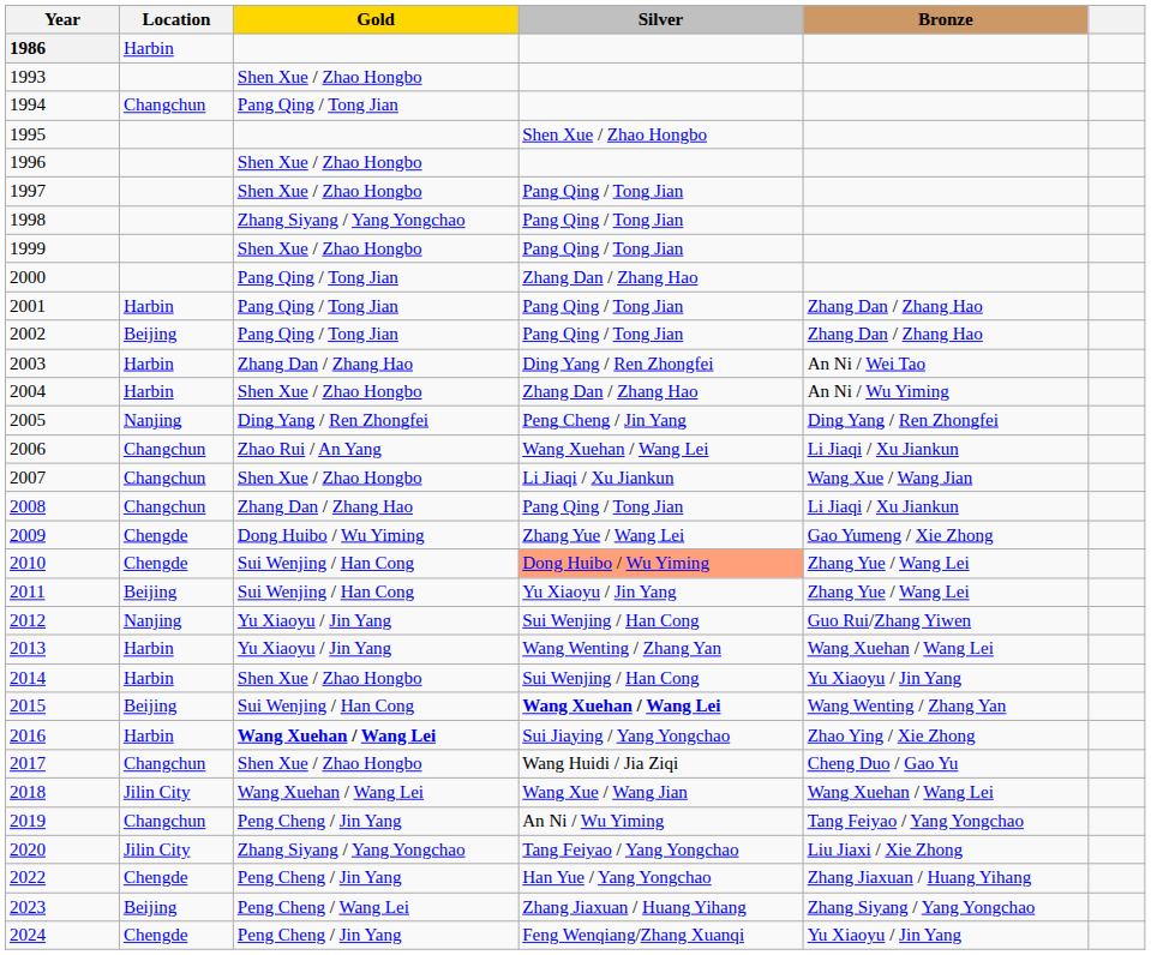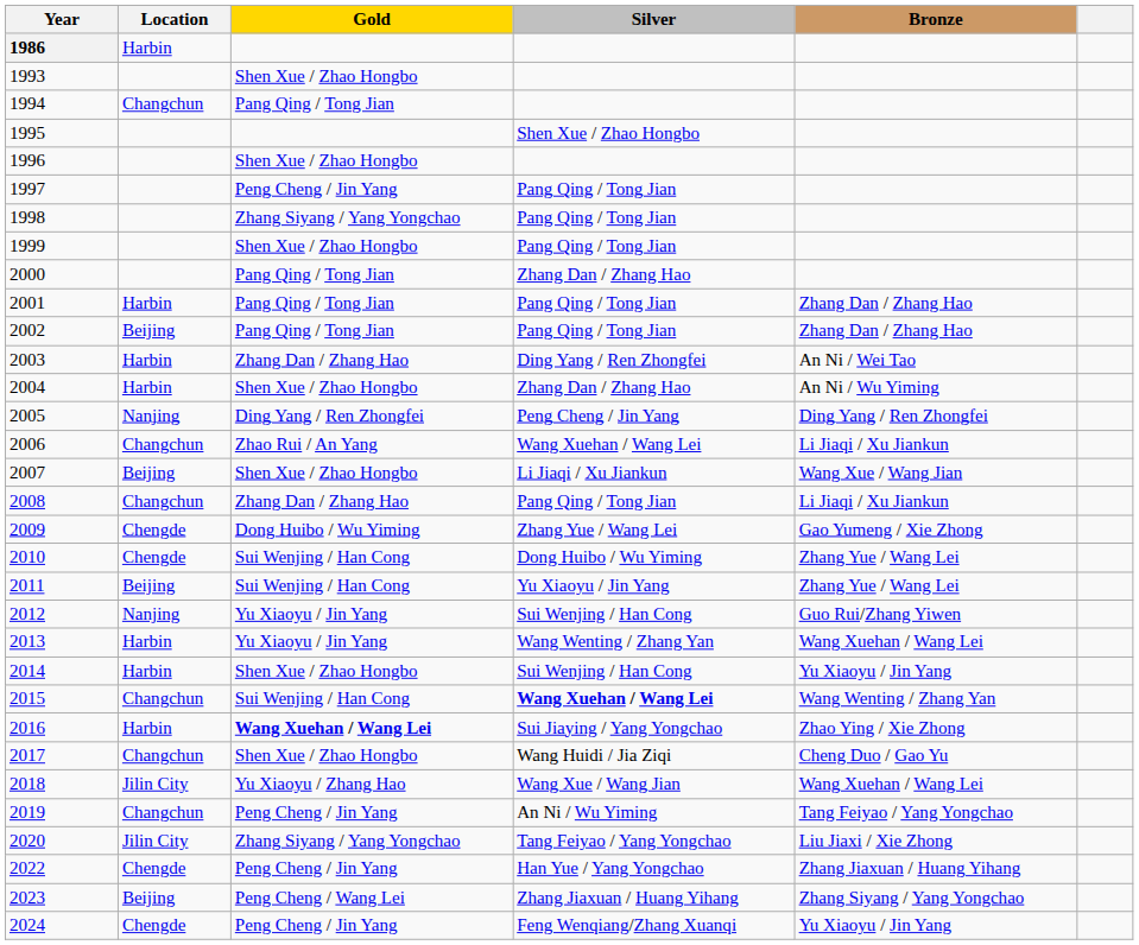1997 | Gold: Shen Xue / Zhao Hongbo -> Peng Cheng / Jin Yang
2007 | Location: Changchun -> Beijing
2010 | Silver: lightsalmon background -> no background
2015 | Location: Beijing -> Changchun
2018 | Gold: Wang Xuehan / Wang Lei -> Yu Xiaoyu / Zhang Hao
